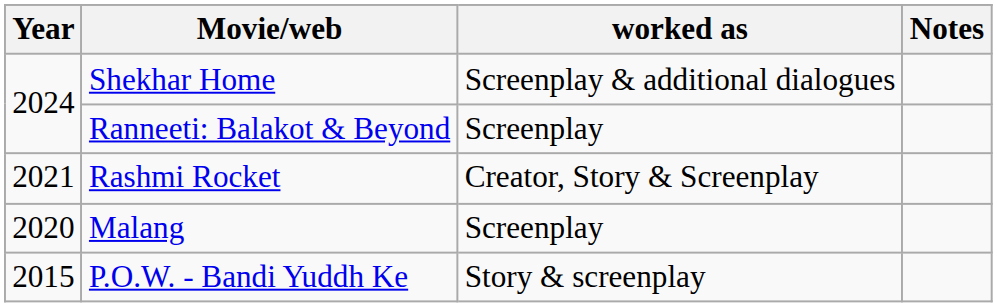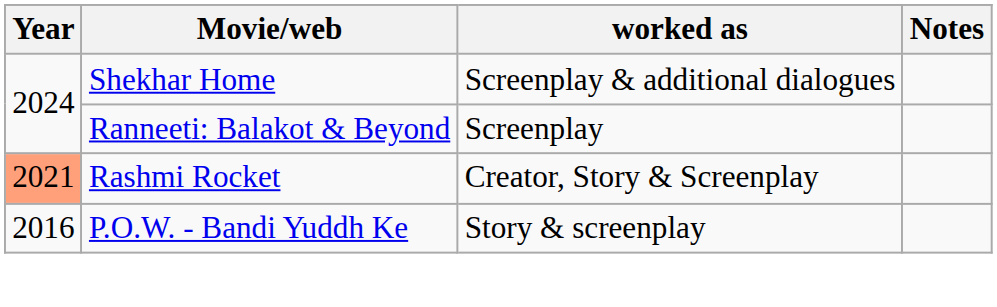Rashmi Rocket | Year: no background -> lightsalmon background
- row: 2020 | Malang | Screenplay
P.O.W. - Bandi Yuddh Ke | Year: 2015 -> 2016
